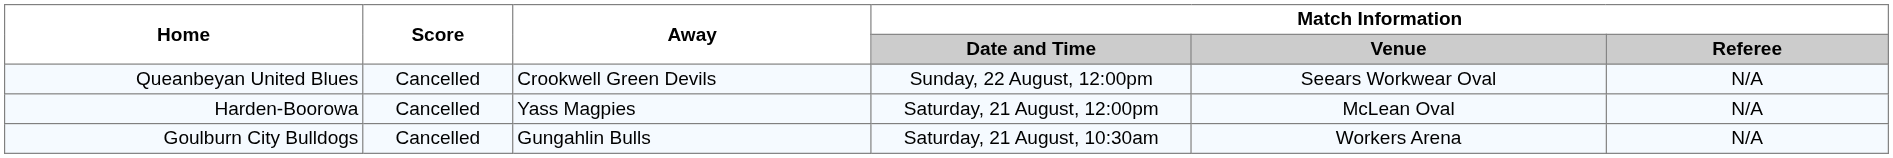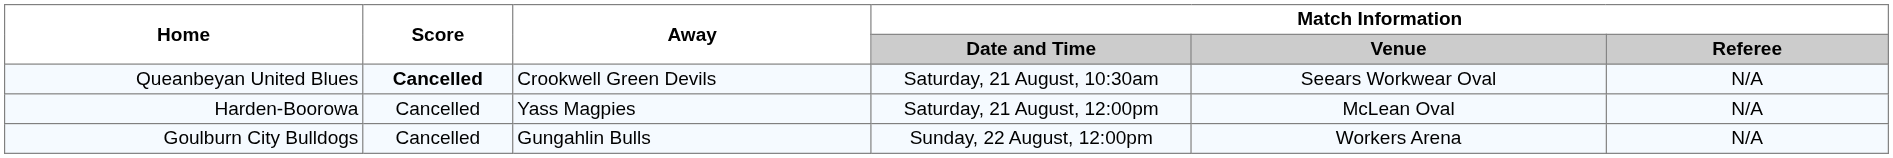Queanbeyan United Blues | Score: normal -> bold
Queanbeyan United Blues | Match Information / Date and Time: Sunday, 22 August, 12:00pm -> Saturday, 21 August, 10:30am
Goulburn City Bulldogs | Match Information / Date and Time: Saturday, 21 August, 10:30am -> Sunday, 22 August, 12:00pm
